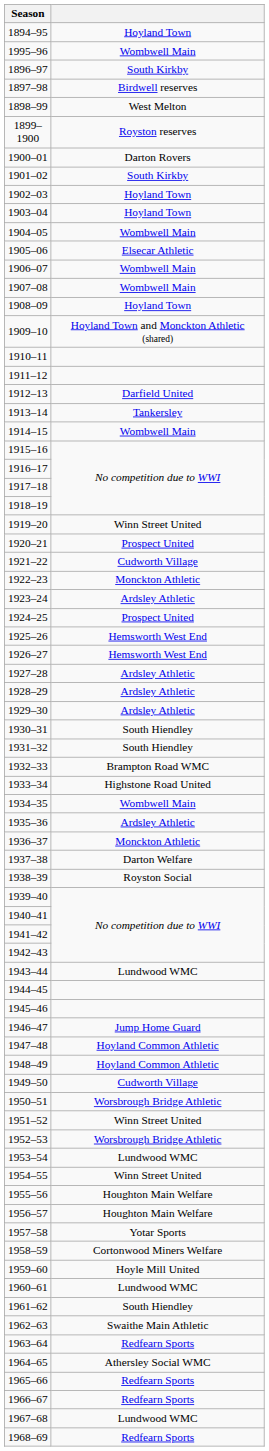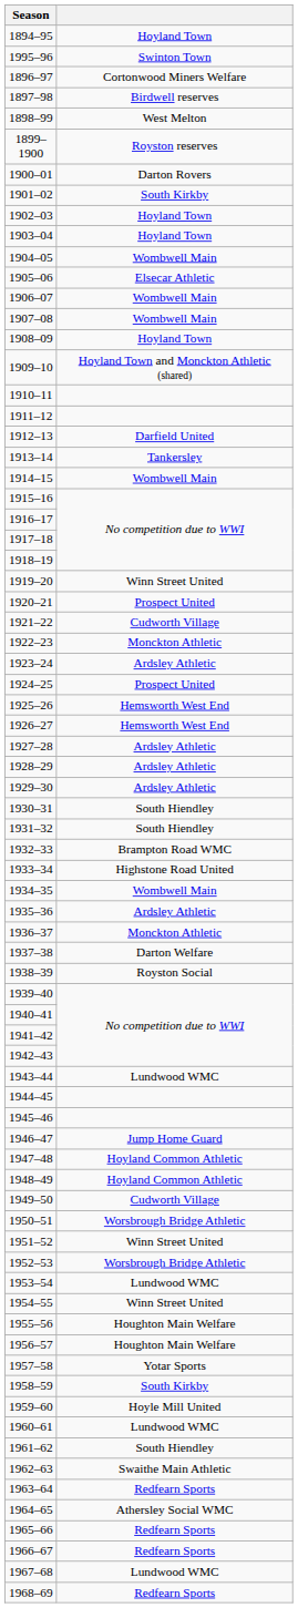1995–96 | column 2: Wombwell Main -> Swinton Town
1896–97 | column 2: South Kirkby -> Cortonwood Miners Welfare
1958–59 | column 2: Cortonwood Miners Welfare -> South Kirkby
